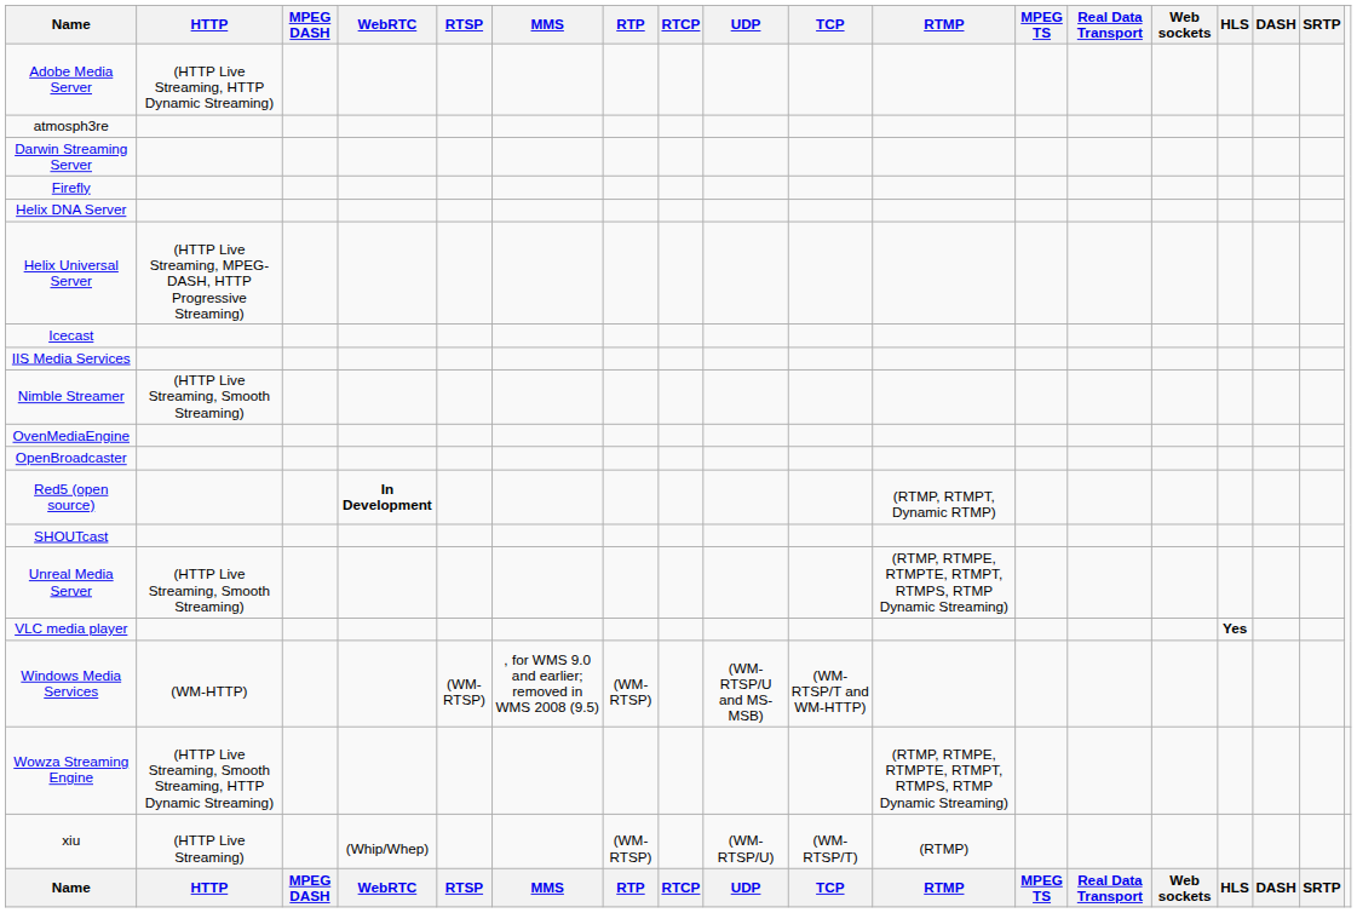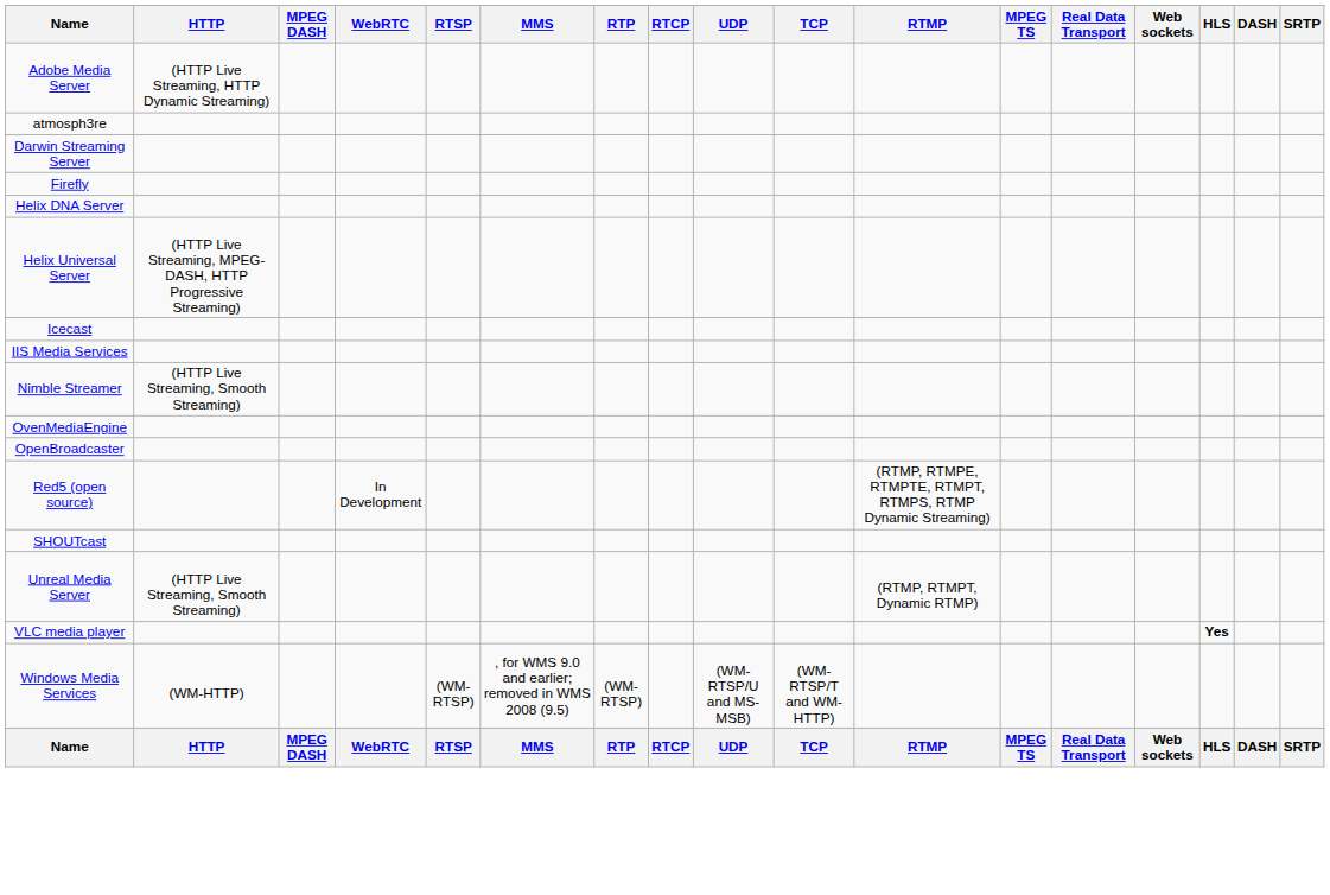Red5 (open source) | WebRTC: bold -> normal
Red5 (open source) | RTMP: (RTMP, RTMPT, Dynamic RTMP) -> (RTMP, RTMPE, RTMPTE, RTMPT, RTMPS, RTMP Dynamic Streaming)
Unreal Media Server | RTMP: (RTMP, RTMPE, RTMPTE, RTMPT, RTMPS, RTMP Dynamic Streaming) -> (RTMP, RTMPT, Dynamic RTMP)
- row: Wowza Streaming Engine | (HTTP Live Streaming, Smooth Streaming, HTTP Dynamic Streaming) | (RTMP, RTMPE, RTMPTE, RTMPT, RTMPS, RTMP Dynamic Streaming)
- row: xiu | (HTTP Live Streaming) | (Whip/Whep) | (WM-RTSP) | (WM-RTSP/U) | (WM-RTSP/T) | (RTMP)
